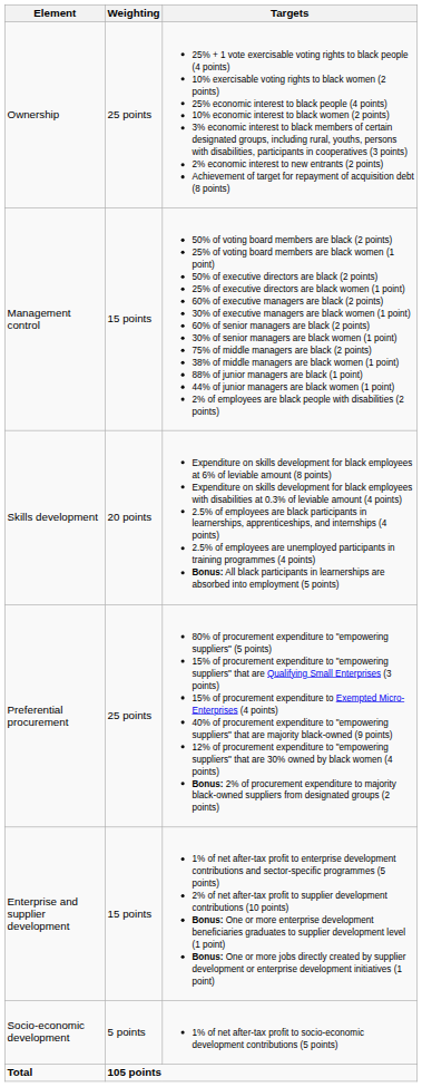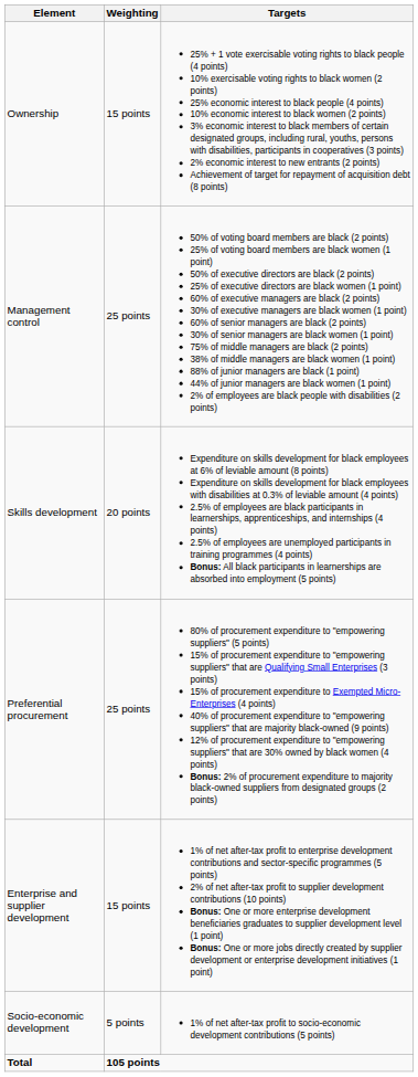Ownership | Weighting: 25 points -> 15 points
Management control | Weighting: 15 points -> 25 points
